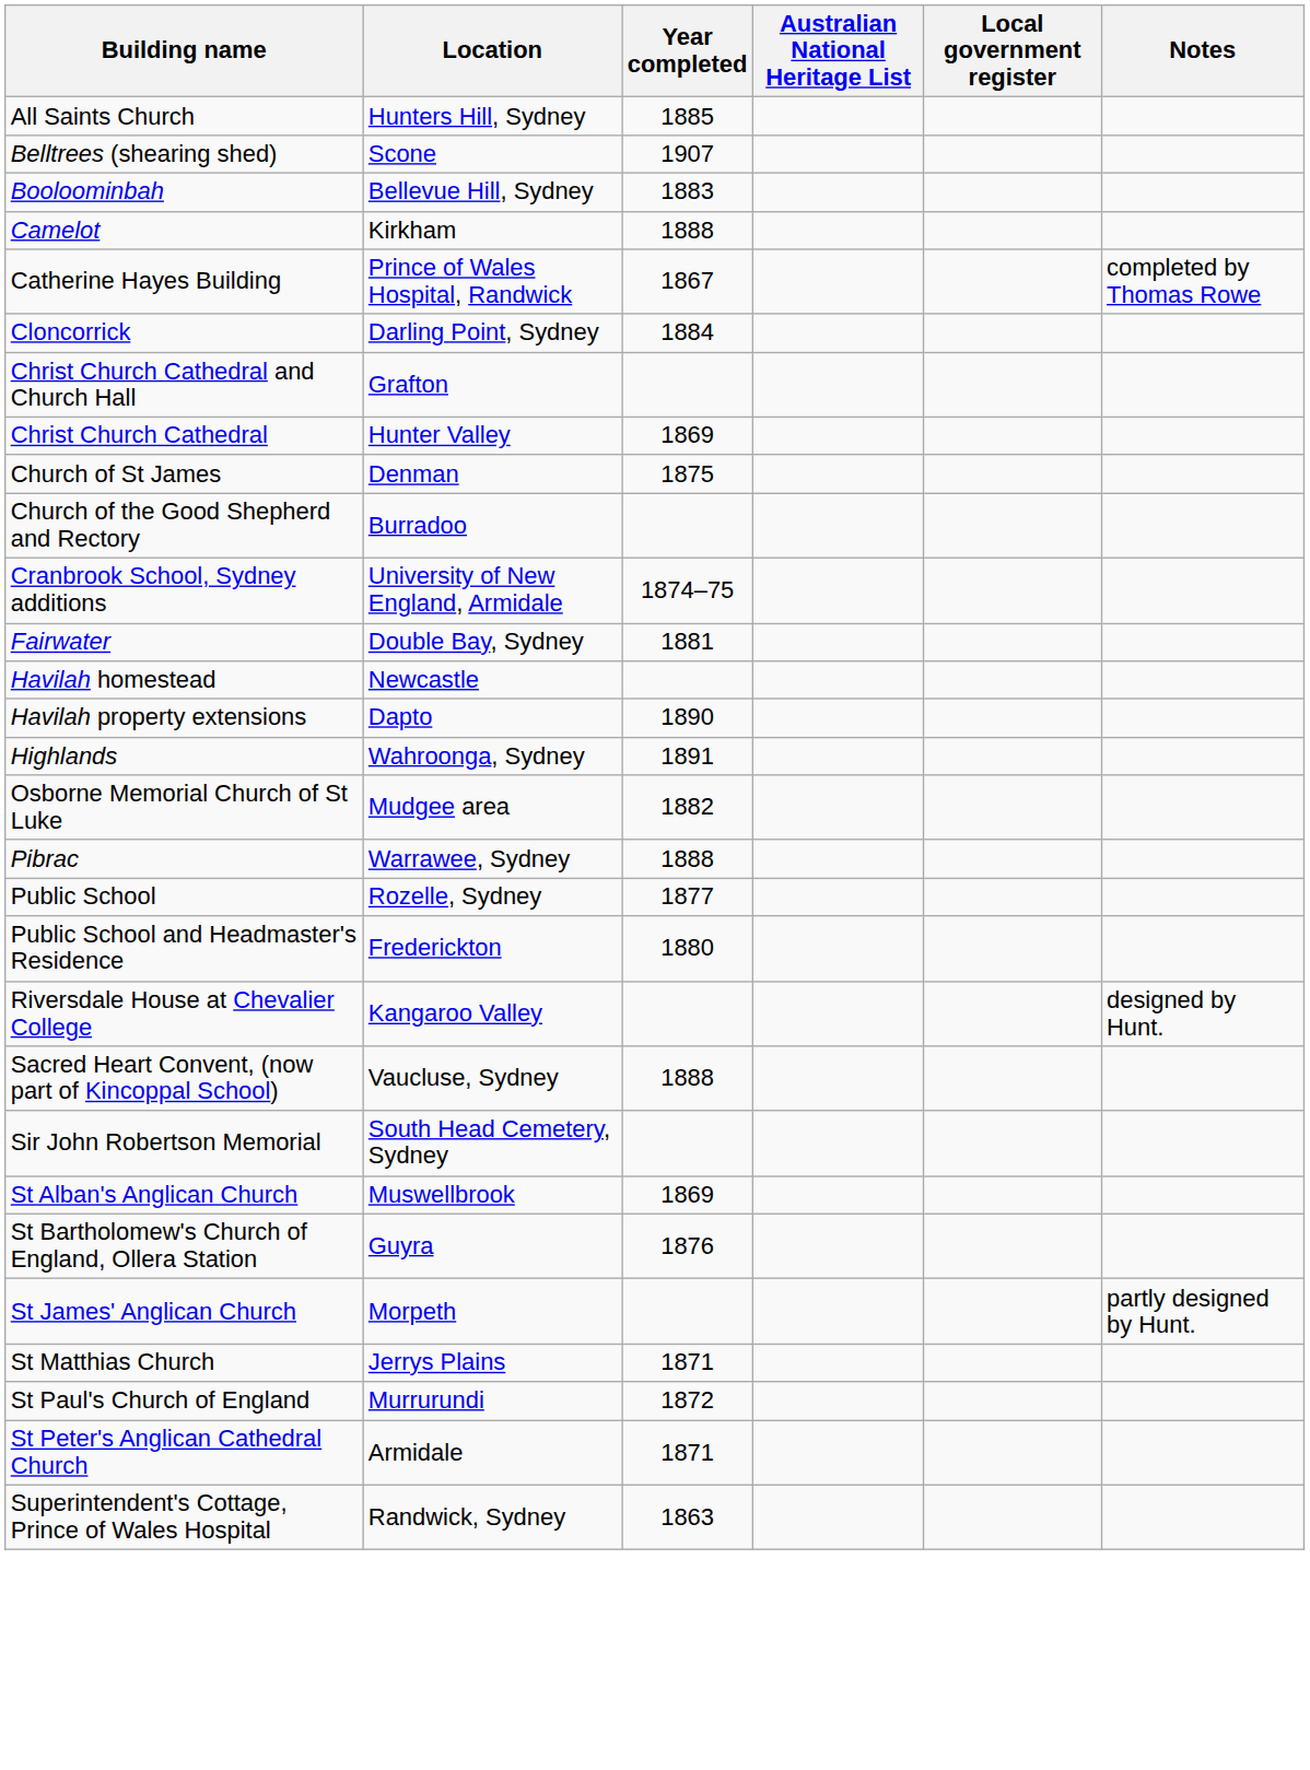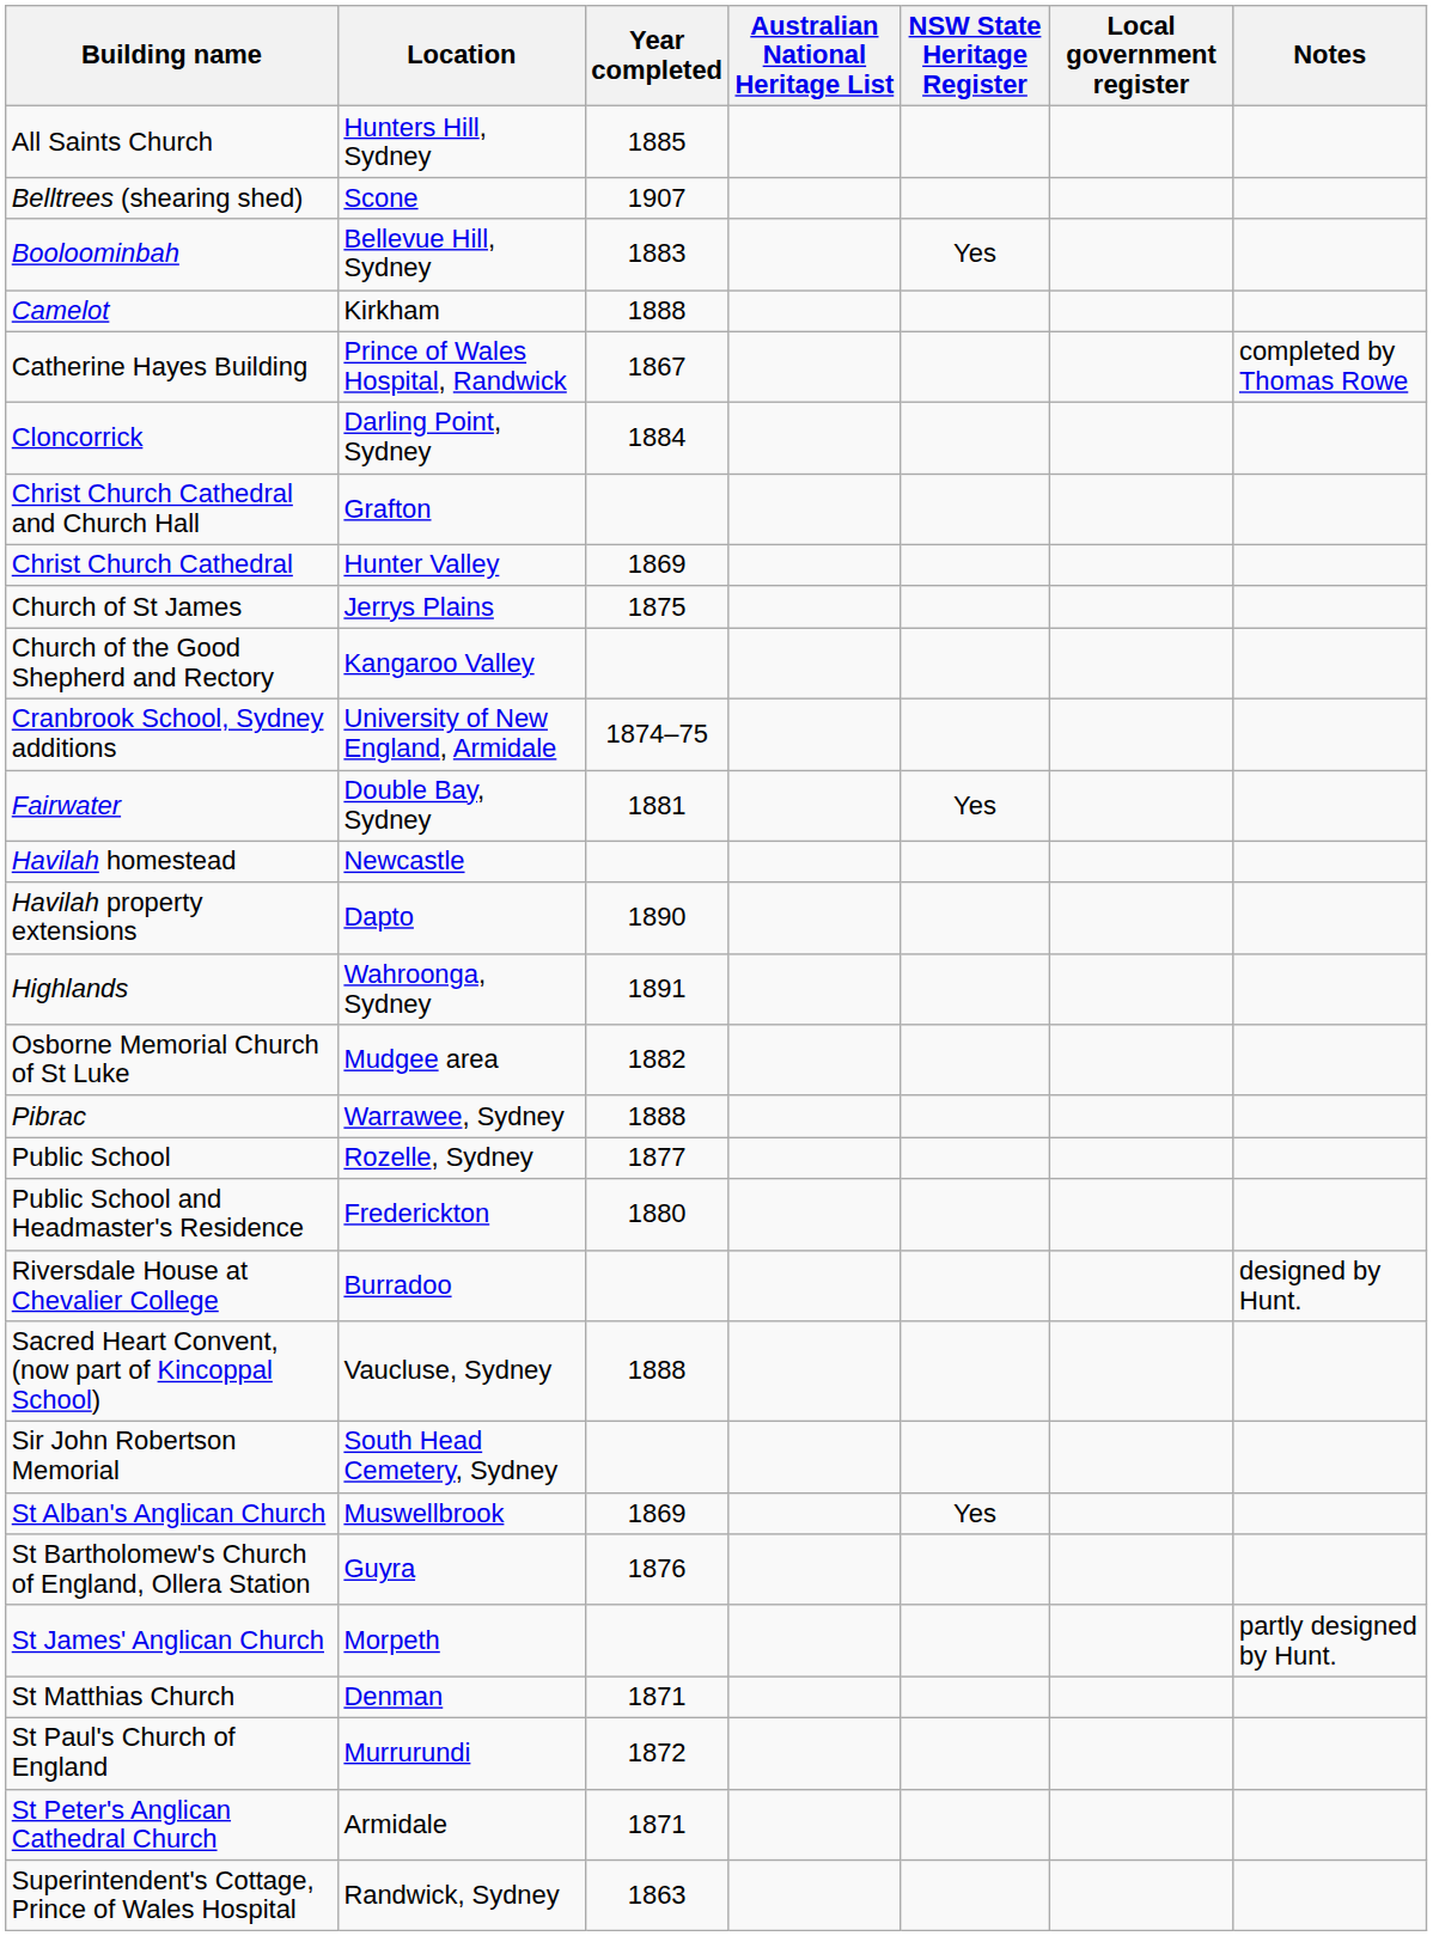+ column: NSW State Heritage Register | Yes | Yes | Yes
Church of St James | Location: Denman -> Jerrys Plains
Church of the Good Shepherd and Rectory | Location: Burradoo -> Kangaroo Valley
Riversdale House at Chevalier College | Location: Kangaroo Valley -> Burradoo
St Matthias Church | Location: Jerrys Plains -> Denman
